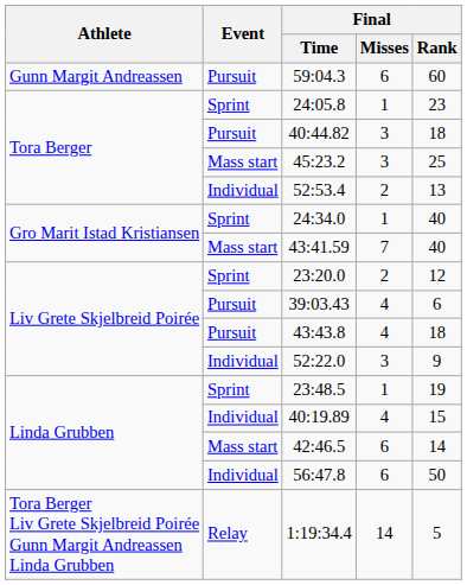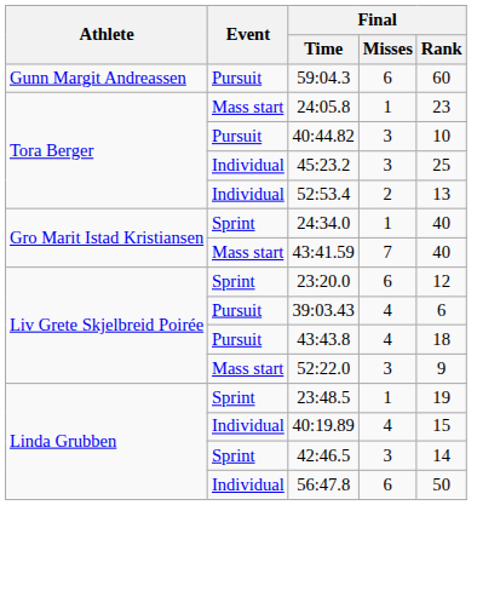24:05.8 | Event: Sprint -> Mass start
40:44.82 | Final / Rank: 18 -> 10
45:23.2 | Event: Mass start -> Individual
23:20.0 | Final / Misses: 2 -> 6
52:22.0 | Event: Individual -> Mass start
42:46.5 | Event: Mass start -> Sprint
42:46.5 | Final / Misses: 6 -> 3
- row: Tora Berger Liv Grete Skjelbreid Poirée Gunn Margit Andreassen Linda Grubben | Relay | 1:19:34.4 | 14 | 5
